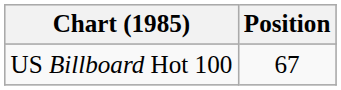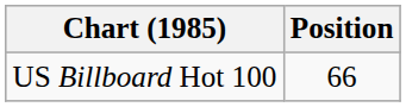US Billboard Hot 100 | Position: 67 -> 66
